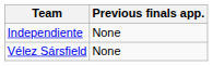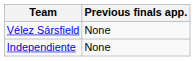rows swapped: Vélez Sársfield <-> Independiente
